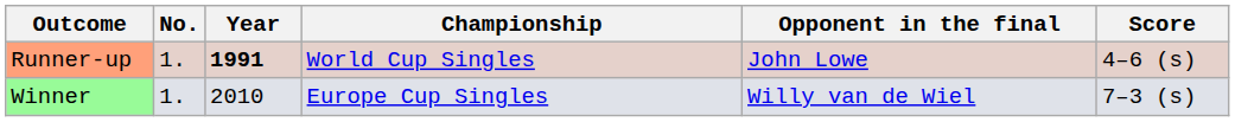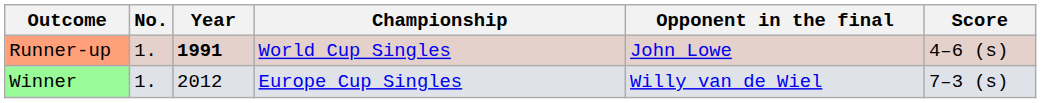Winner | Year: 2010 -> 2012
